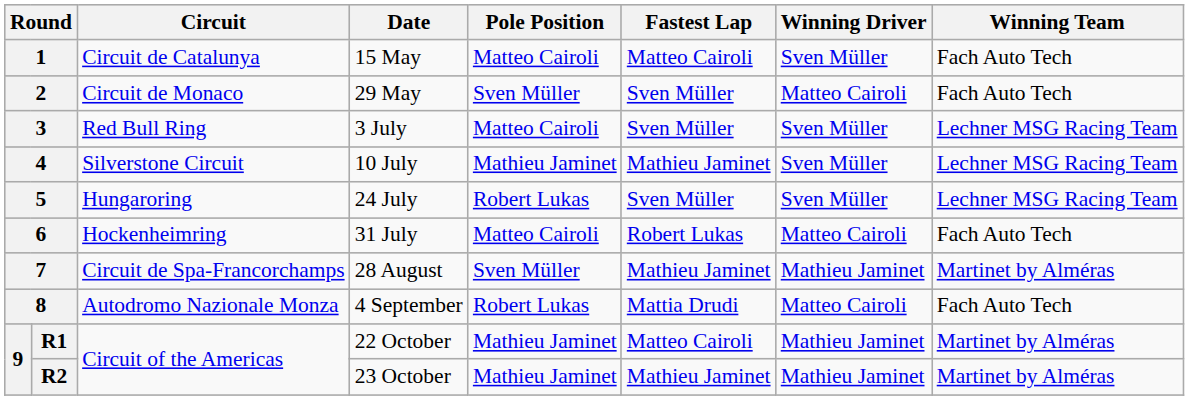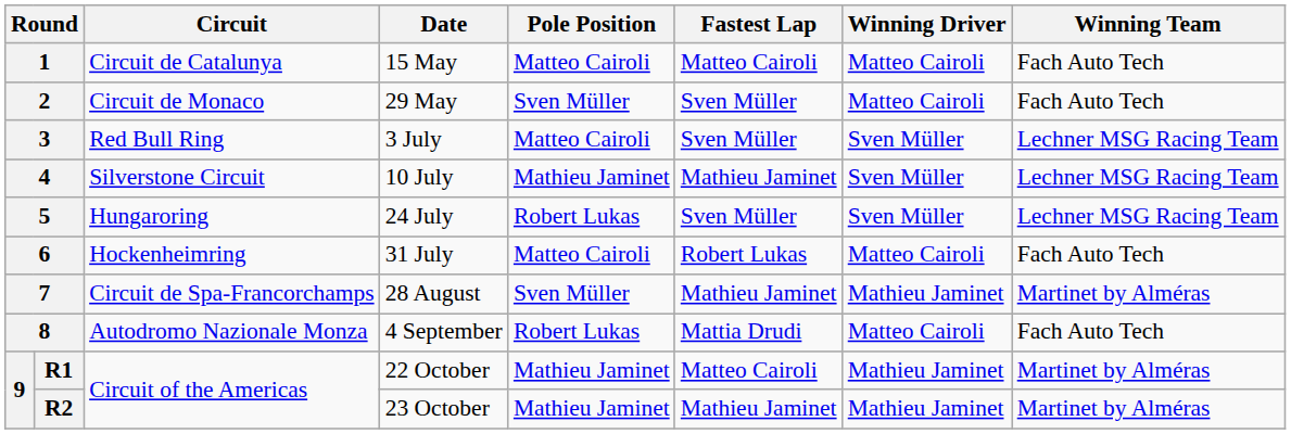1 | Winning Driver: Sven Müller -> Matteo Cairoli
